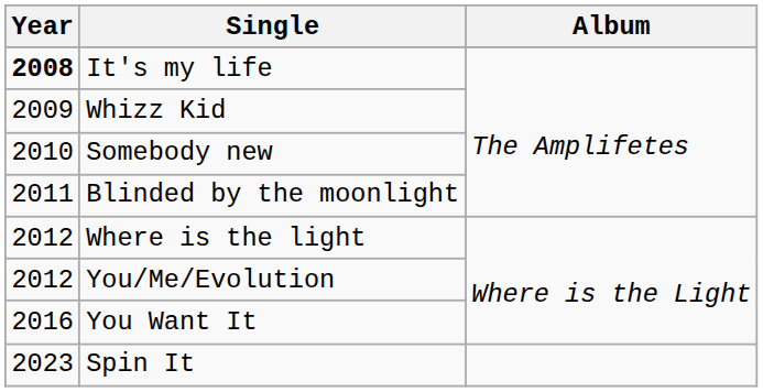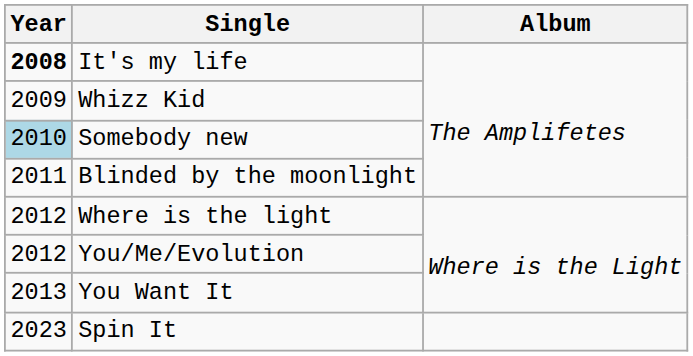Somebody new | Year: no background -> lightblue background
You Want It | Year: 2016 -> 2013
